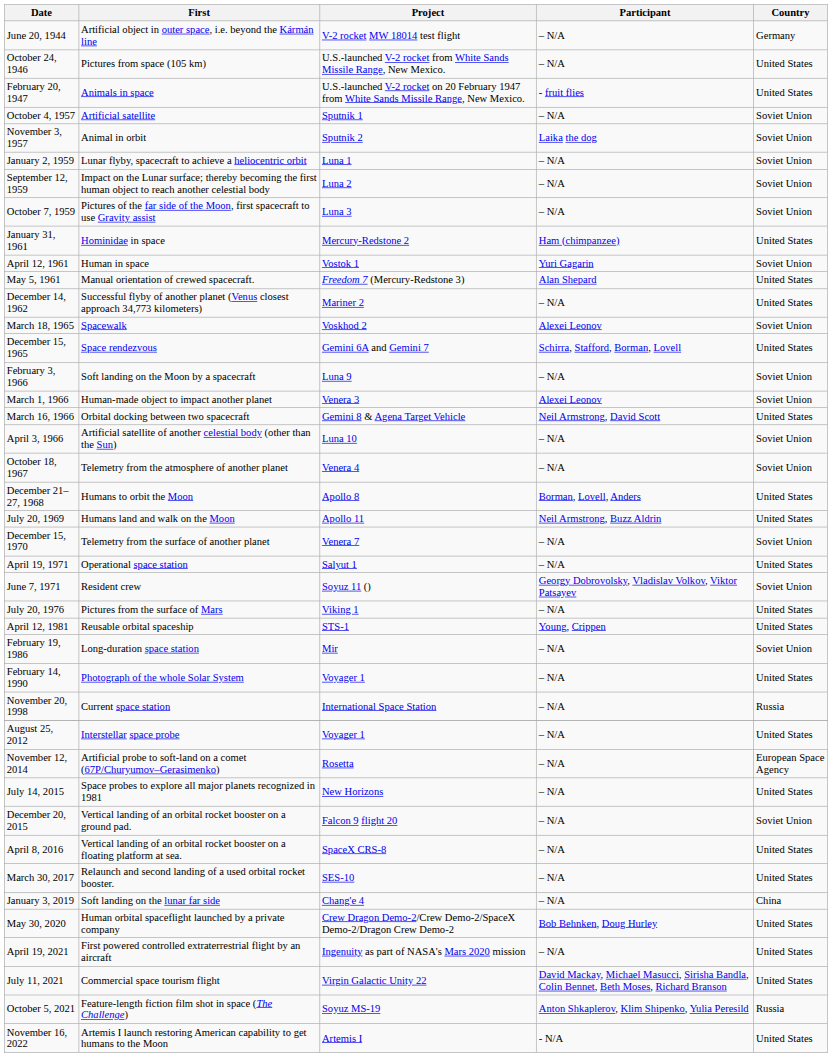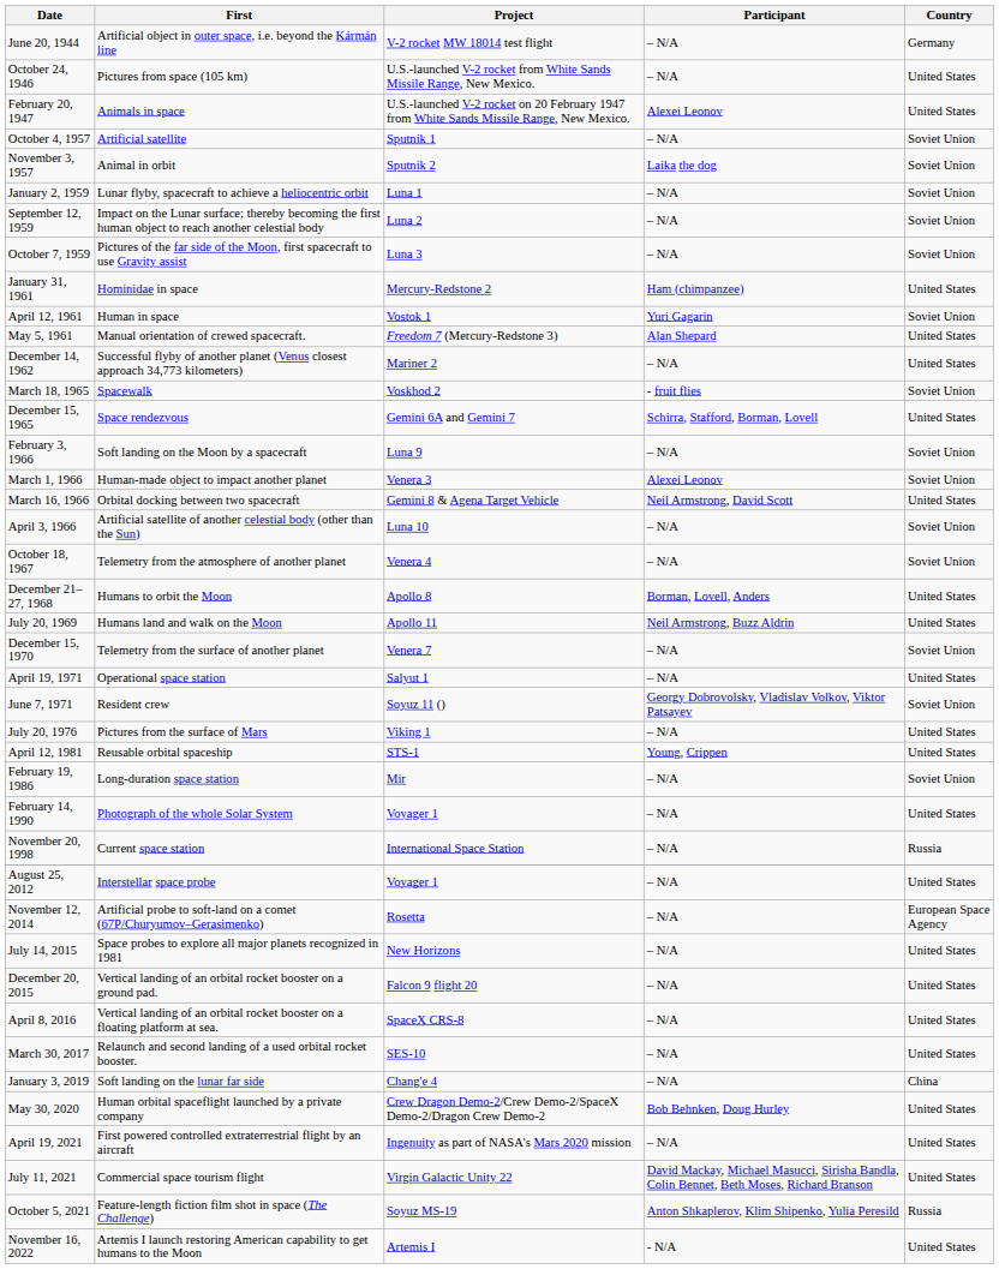February 20, 1947 | Participant: - fruit flies -> Alexei Leonov
March 18, 1965 | Participant: Alexei Leonov -> - fruit flies
December 20, 2015 | Country: Soviet Union -> United States
